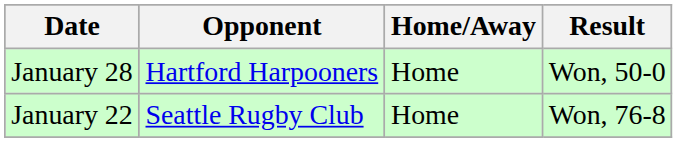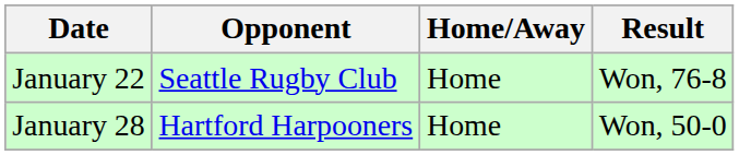rows swapped: January 22 <-> January 28
